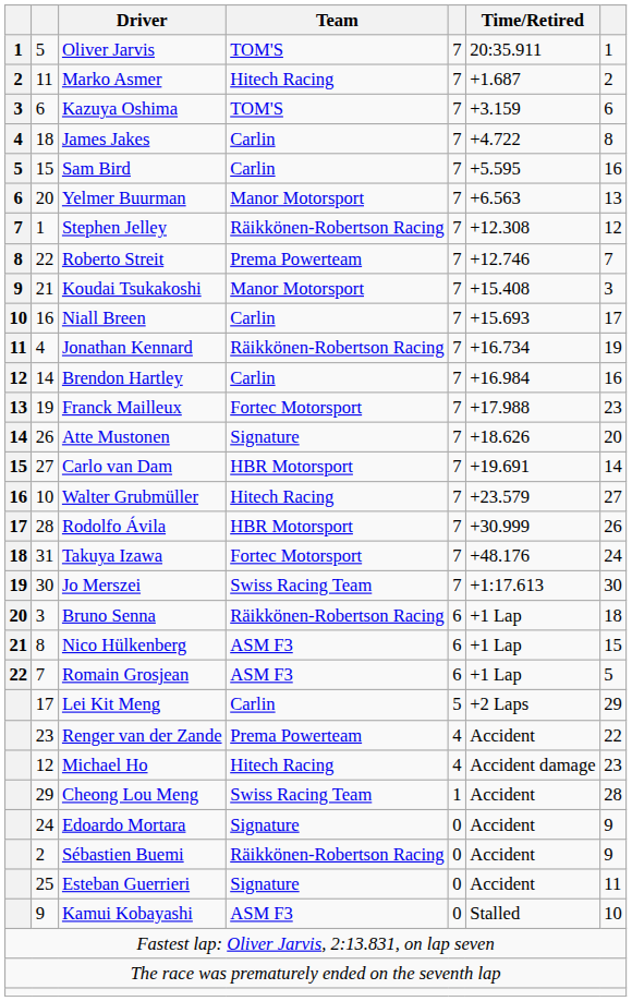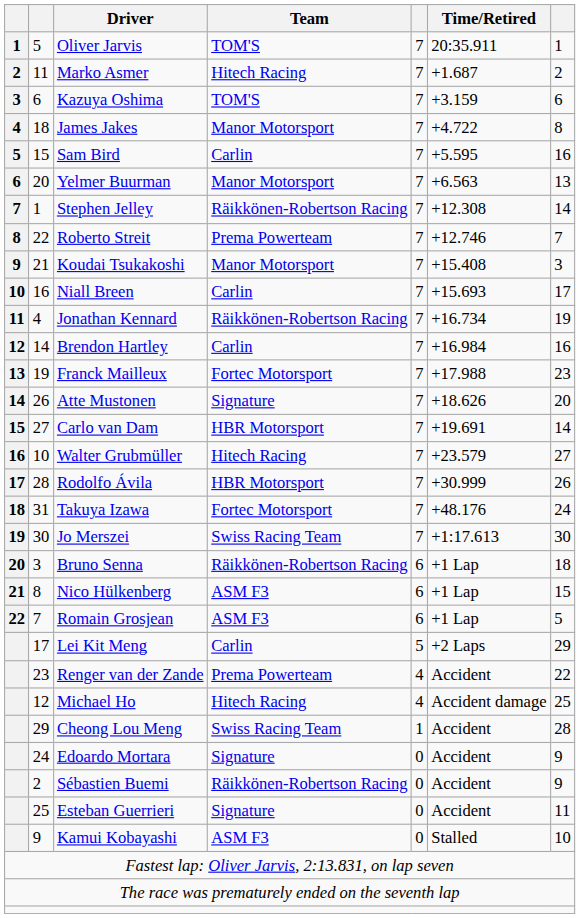James Jakes | Team: Carlin -> Manor Motorsport
Stephen Jelley | column 7: 12 -> 14
Michael Ho | column 7: 23 -> 25
